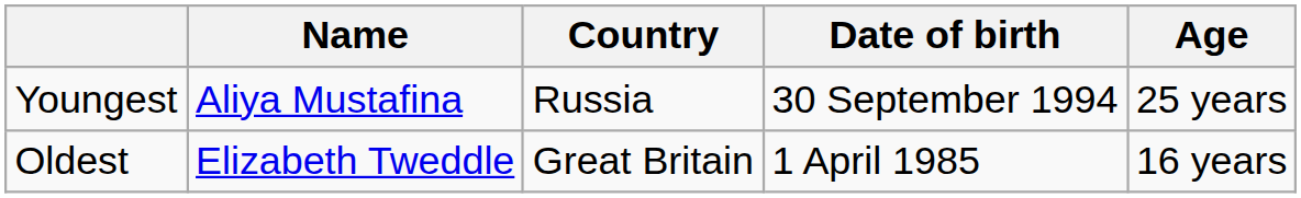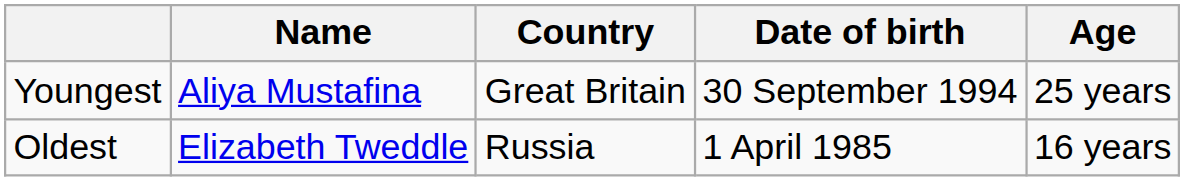Youngest | Country: Russia -> Great Britain
Oldest | Country: Great Britain -> Russia
